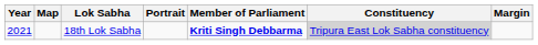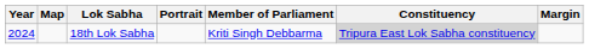18th Lok Sabha | Year: 2021 -> 2024
18th Lok Sabha | Member of Parliament: bold -> normal
